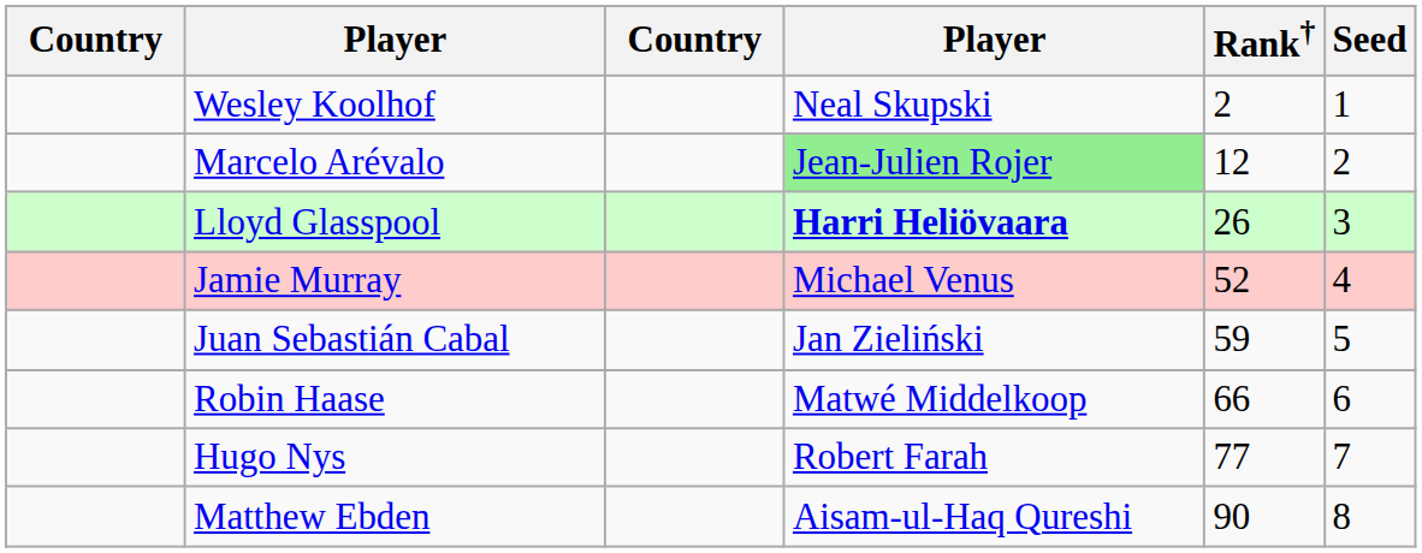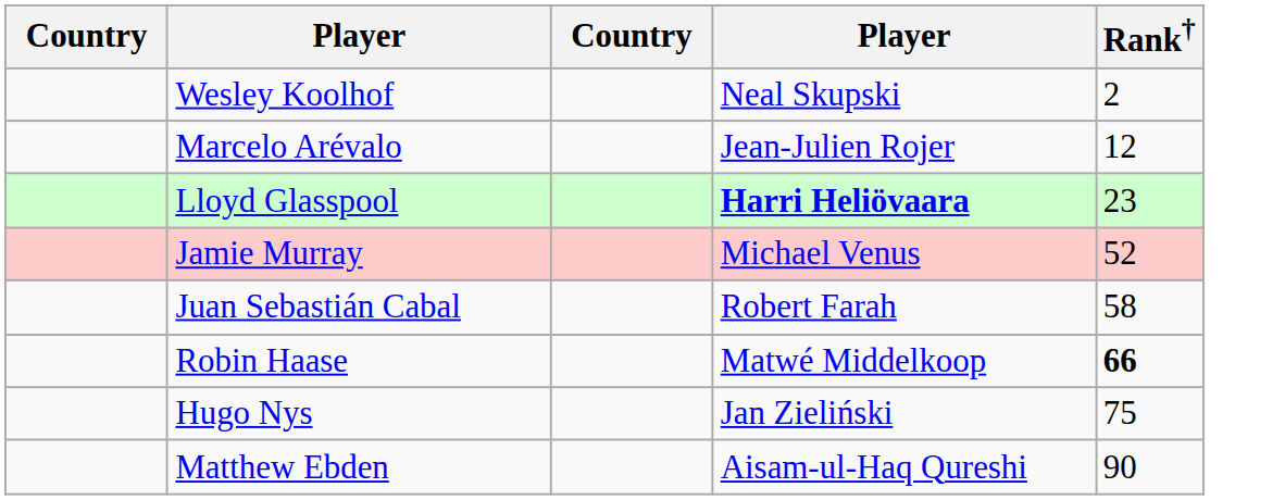- column: Seed | 1 | 2 | 3 | 4 | 5 | 6 | 7 | 8
Marcelo Arévalo | column 4: lightgreen background -> no background
Lloyd Glasspool | Rank†: 26 -> 23
Juan Sebastián Cabal | column 4: Jan Zieliński -> Robert Farah
Juan Sebastián Cabal | Rank†: 59 -> 58
Robin Haase | Rank†: normal -> bold
Hugo Nys | column 4: Robert Farah -> Jan Zieliński
Hugo Nys | Rank†: 77 -> 75
